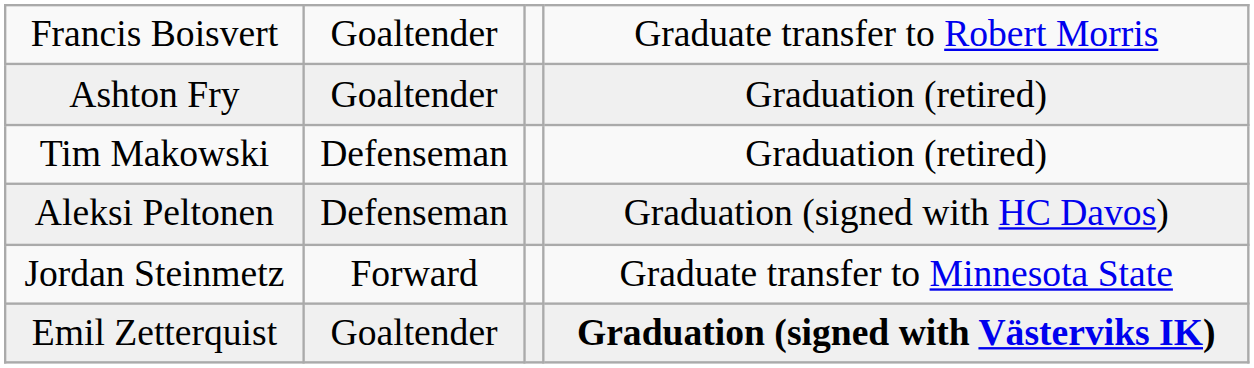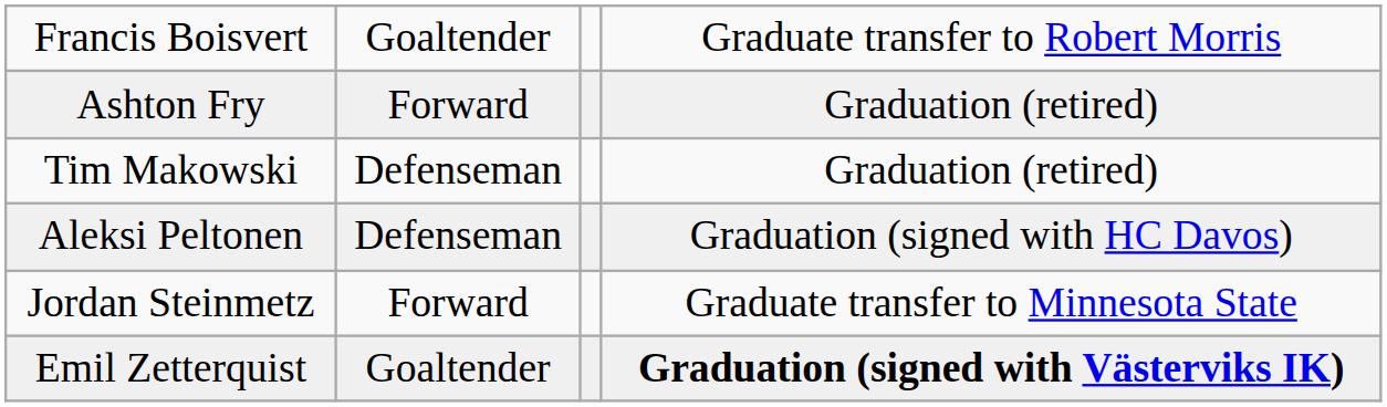Ashton Fry | column 2: Goaltender -> Forward
